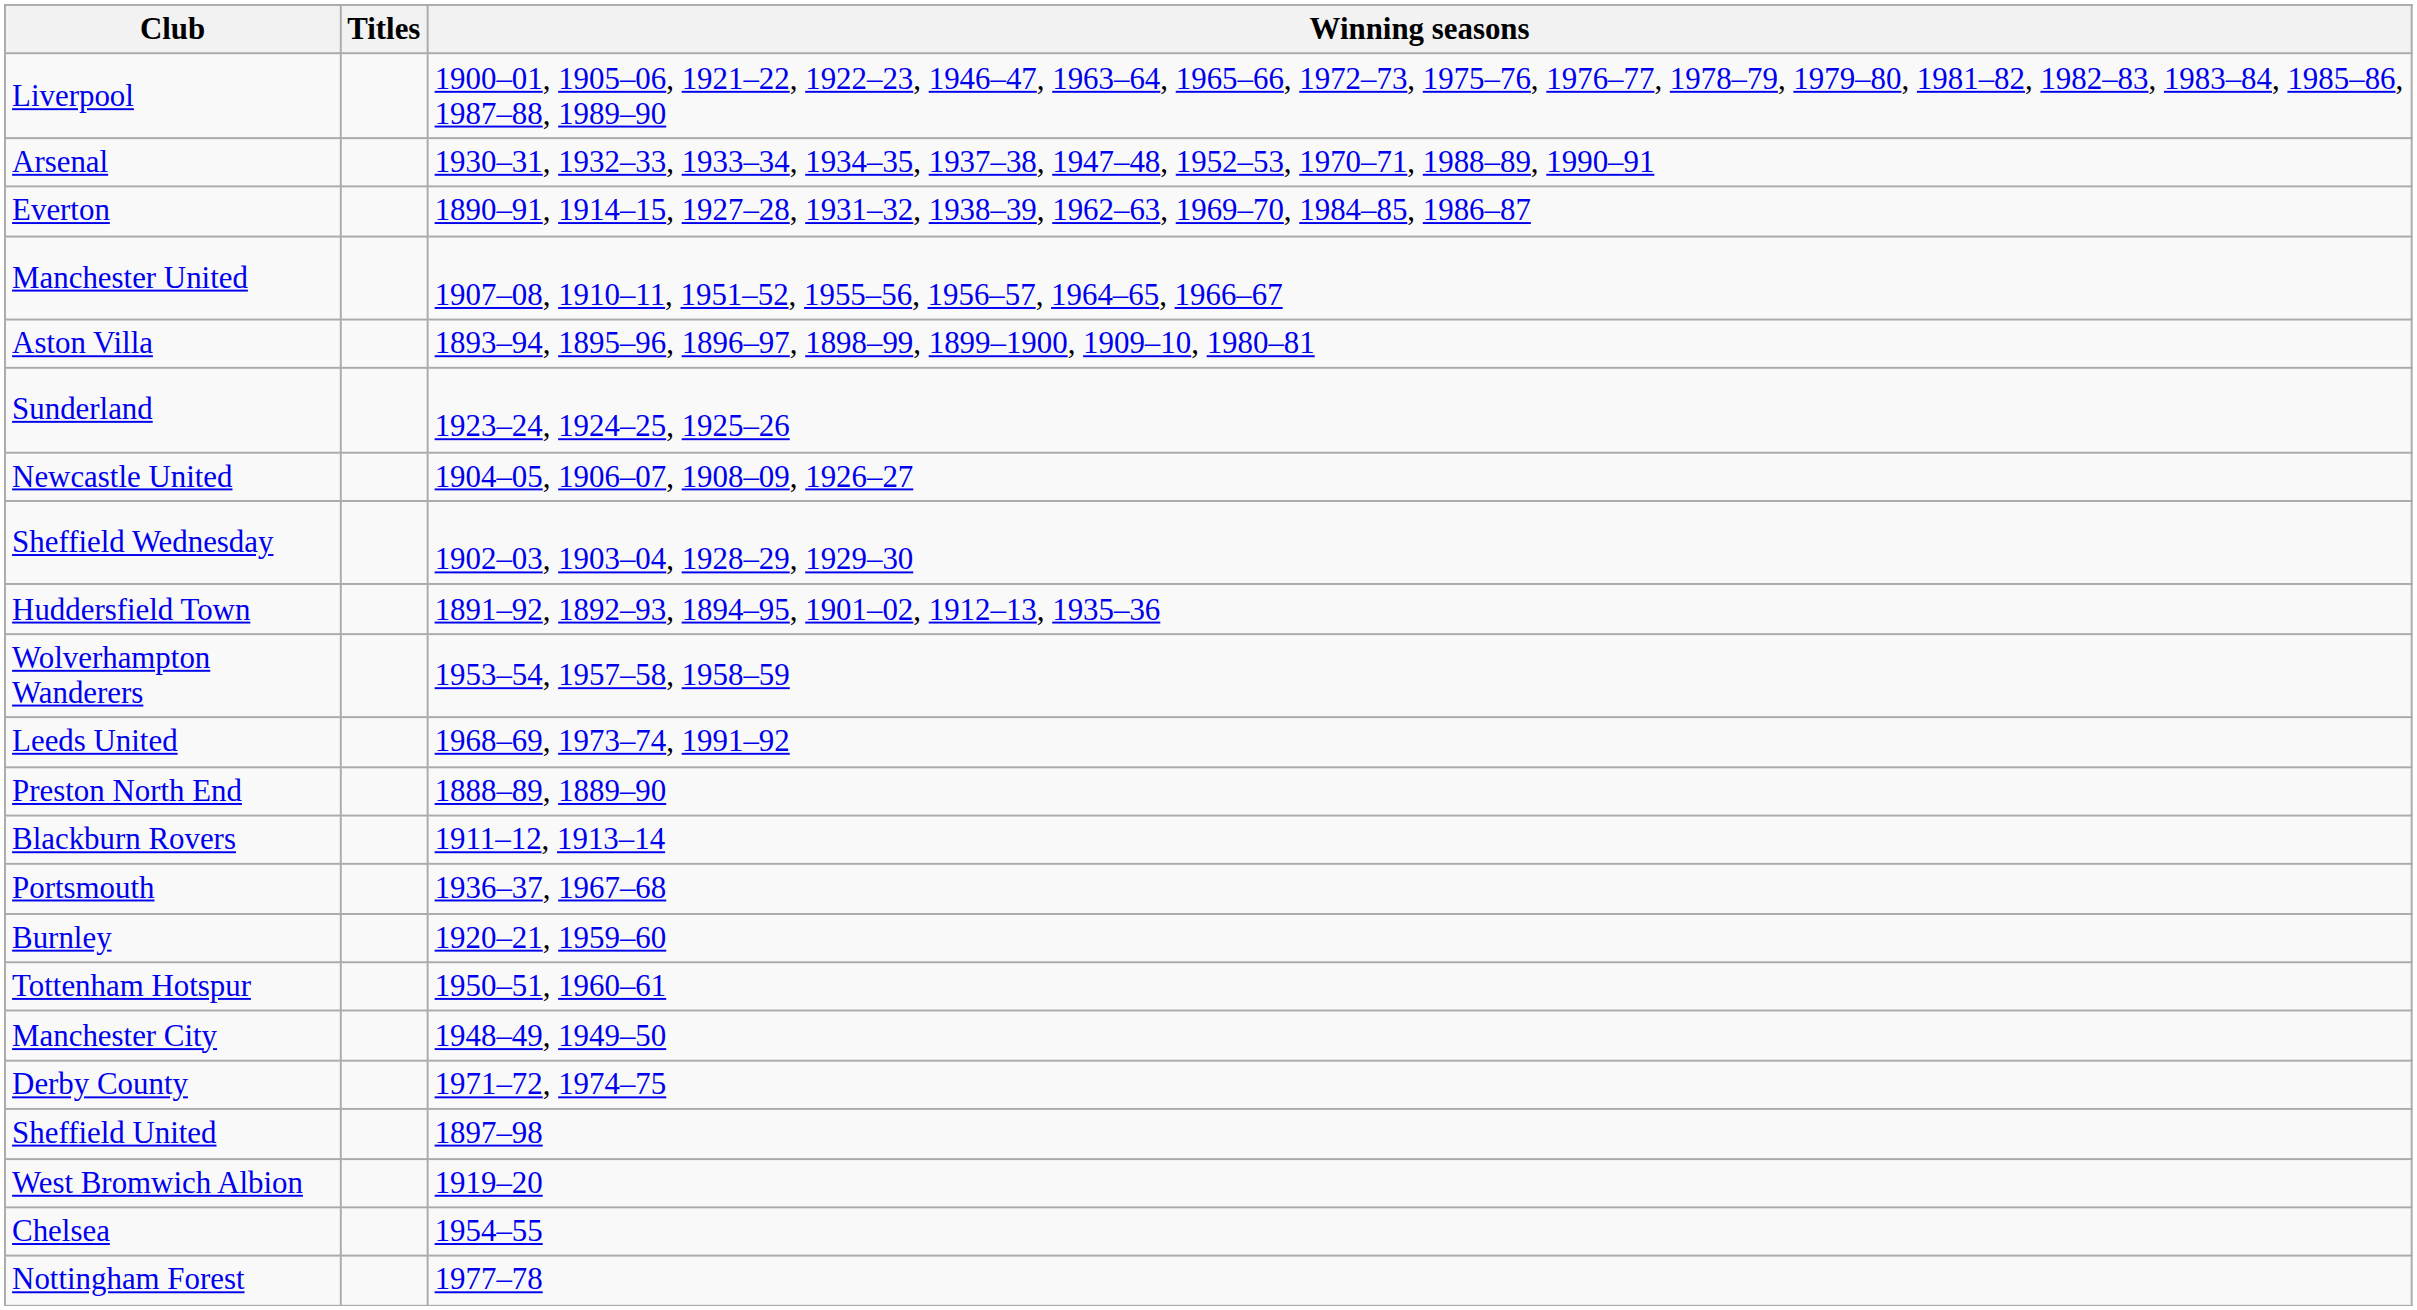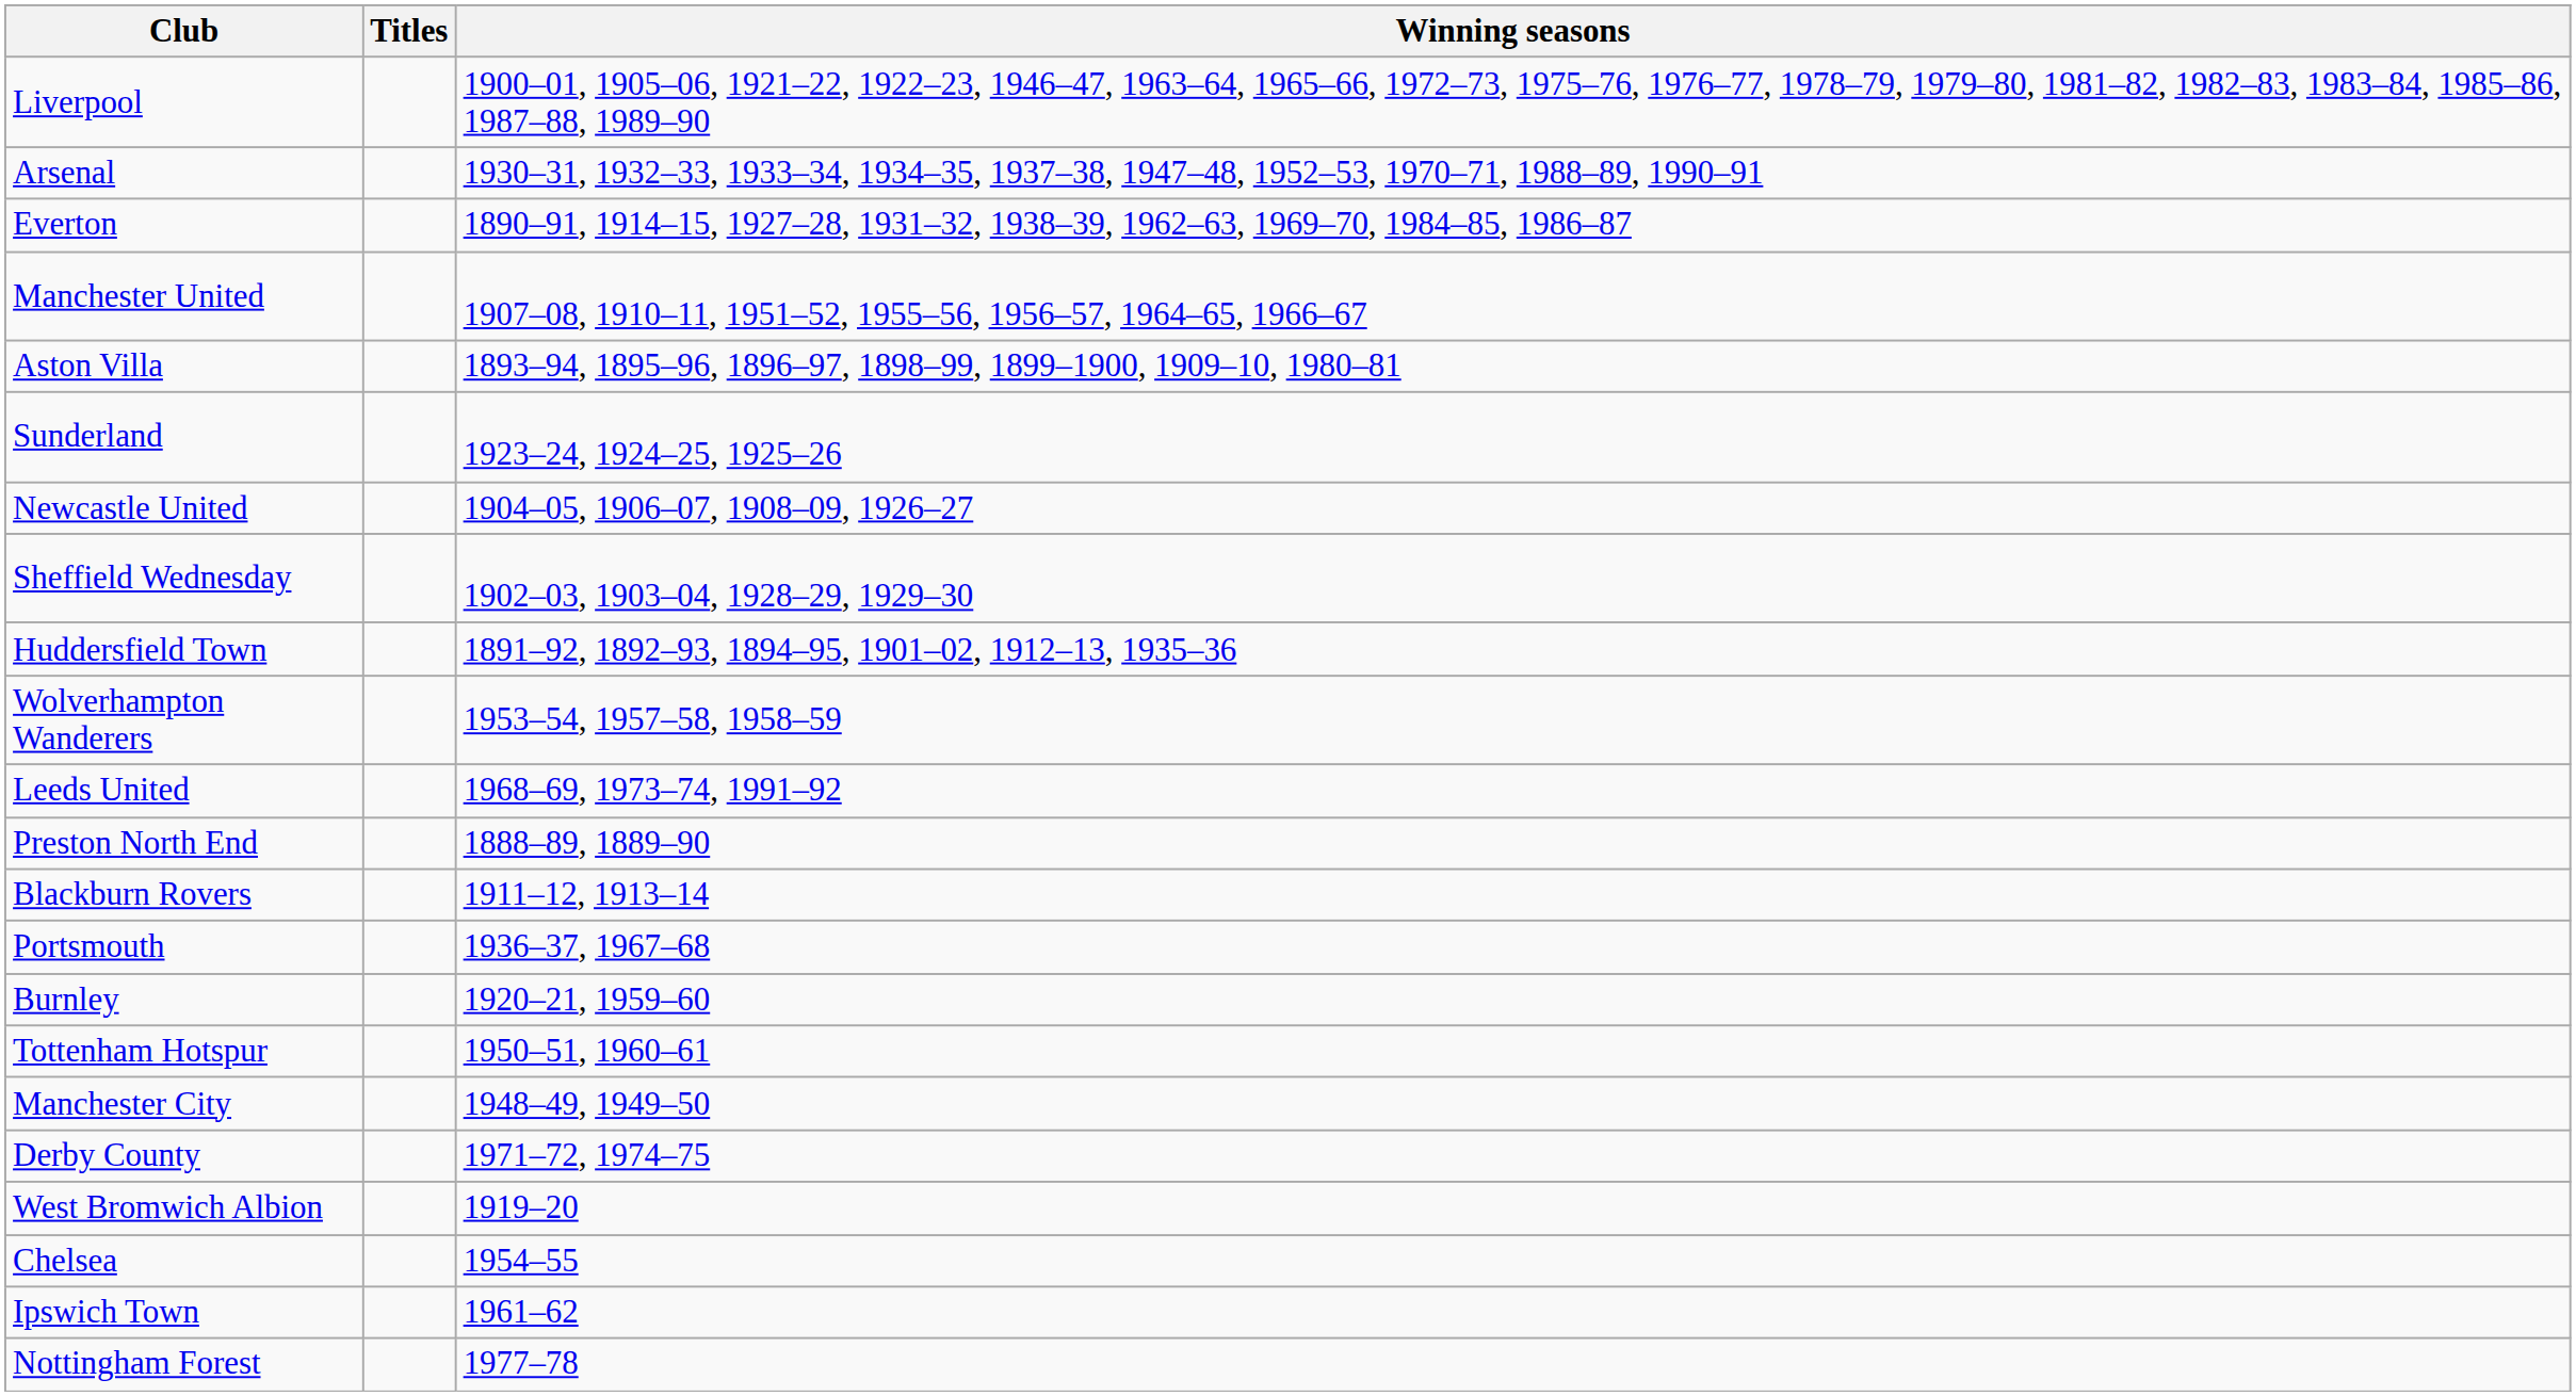- row: Sheffield United | 1897–98
+ row: Ipswich Town | 1961–62
